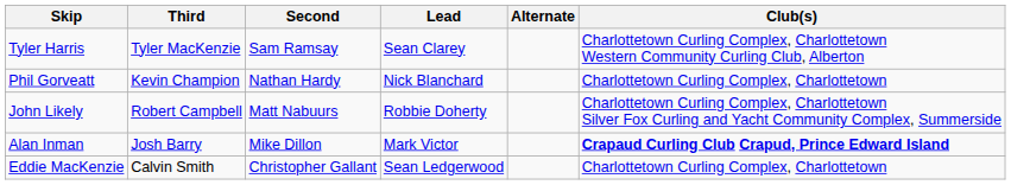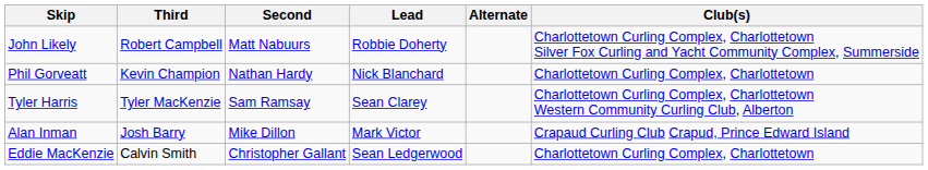rows swapped: John Likely <-> Tyler Harris
Alan Inman | Club(s): bold -> normal
